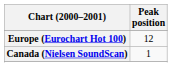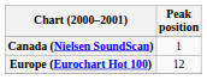rows swapped: Canada (Nielsen SoundScan) <-> Europe (Eurochart Hot 100)
